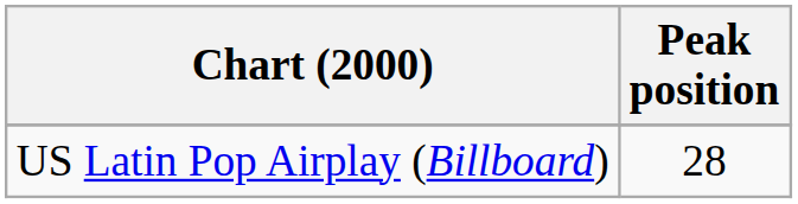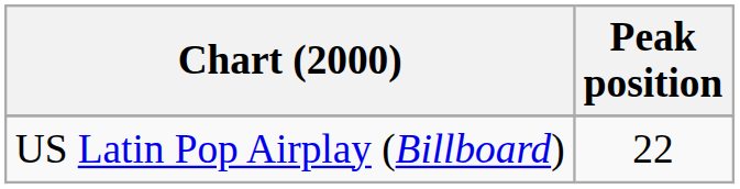US Latin Pop Airplay (Billboard) | Peak position: 28 -> 22
